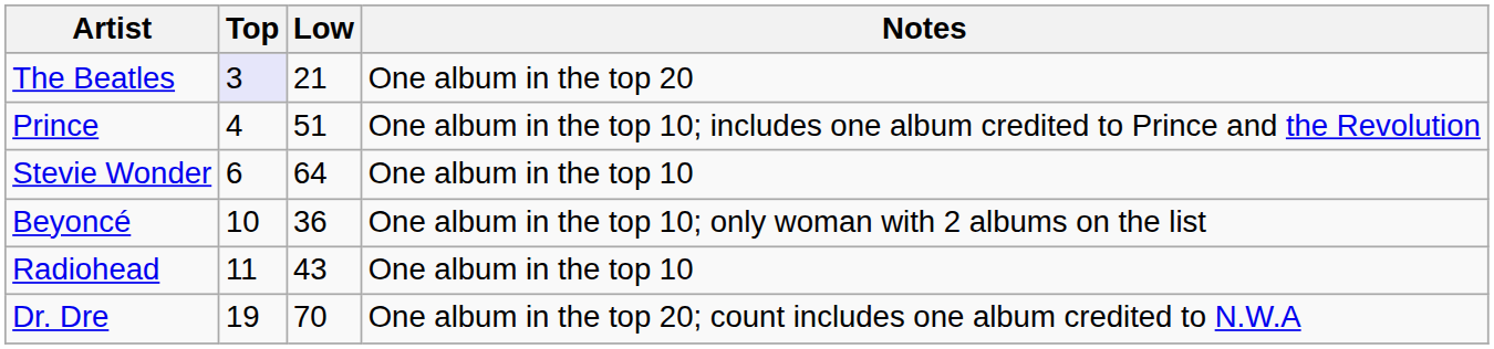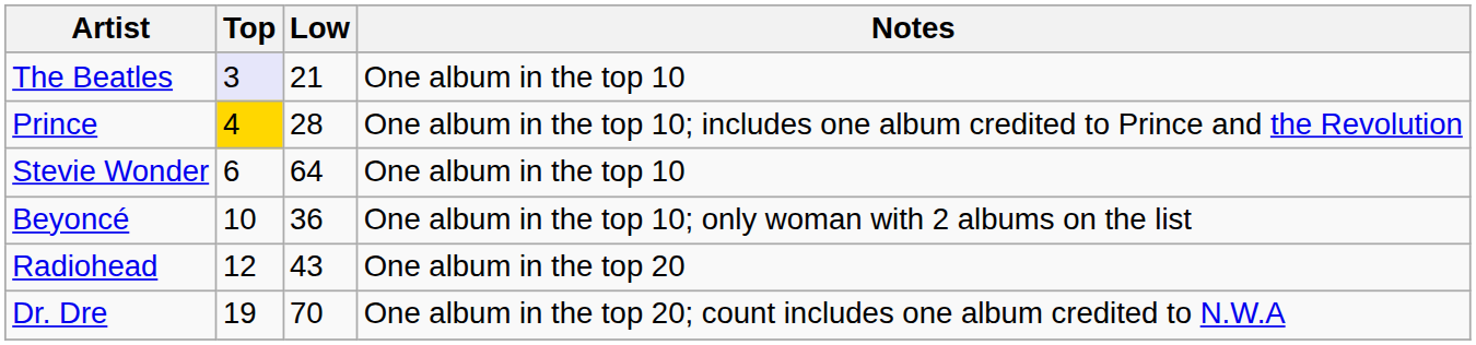The Beatles | Notes: One album in the top 20 -> One album in the top 10
Prince | Top: no background -> gold background
Prince | Low: 51 -> 28
Radiohead | Top: 11 -> 12
Radiohead | Notes: One album in the top 10 -> One album in the top 20
